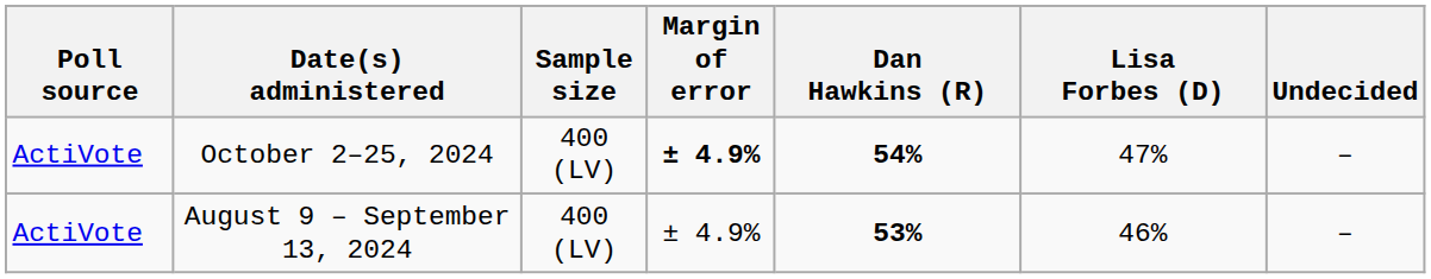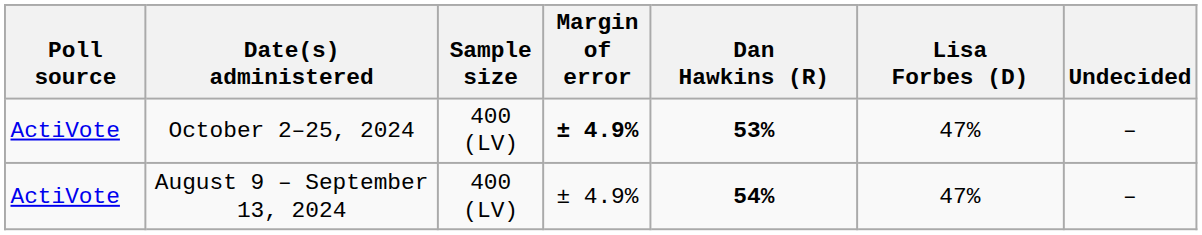October 2–25, 2024 | Dan Hawkins (R): 54% -> 53%
August 9 – September 13, 2024 | Dan Hawkins (R): 53% -> 54%
August 9 – September 13, 2024 | Lisa Forbes (D): 46% -> 47%
